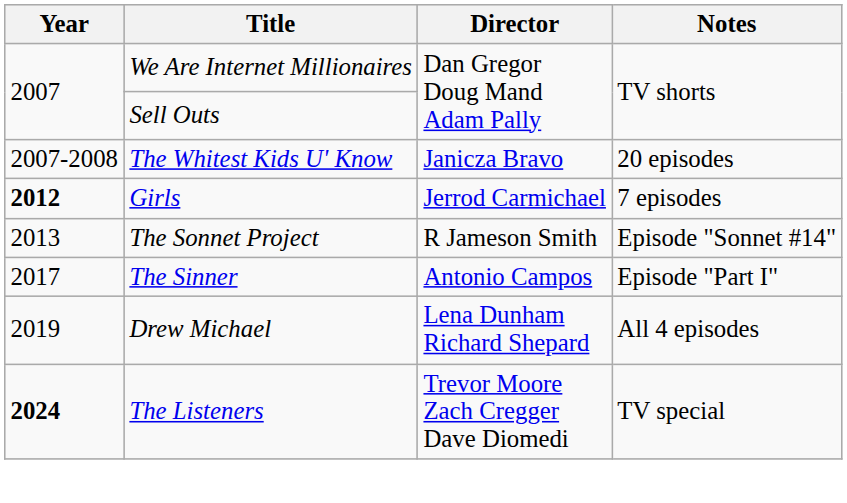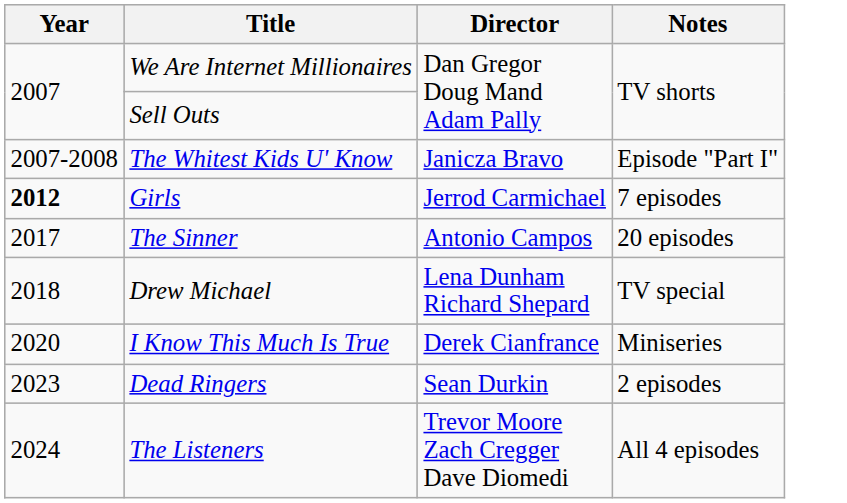The Whitest Kids U' Know | Notes: 20 episodes -> Episode "Part I"
- row: 2013 | The Sonnet Project | R Jameson Smith | Episode "Sonnet #14"
The Sinner | Notes: Episode "Part I" -> 20 episodes
Drew Michael | Year: 2019 -> 2018
Drew Michael | Notes: All 4 episodes -> TV special
+ row: 2020 | I Know This Much Is True | Derek Cianfrance | Miniseries
+ row: 2023 | Dead Ringers | Sean Durkin | 2 episodes
The Listeners | Year: bold -> normal
The Listeners | Notes: TV special -> All 4 episodes
